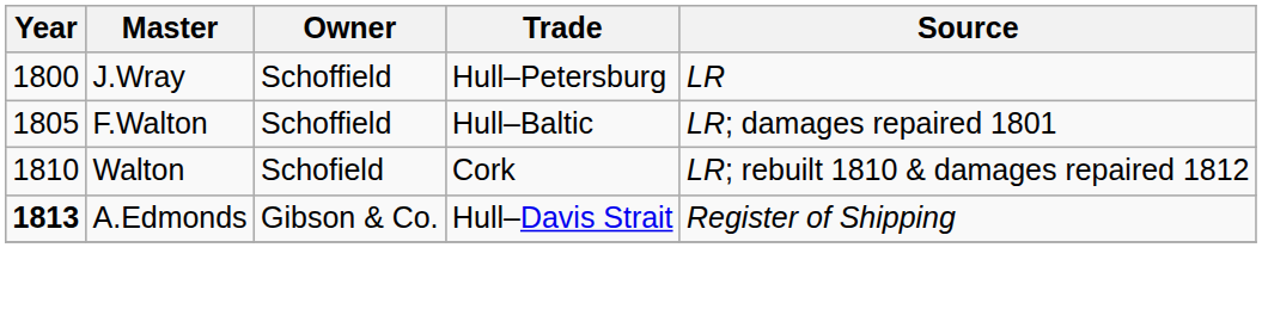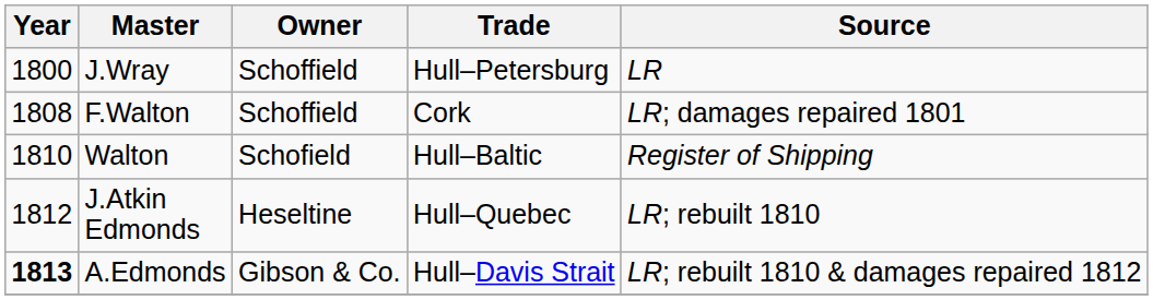F.Walton | Year: 1805 -> 1808
F.Walton | Trade: Hull–Baltic -> Cork
Walton | Trade: Cork -> Hull–Baltic
Walton | Source: LR; rebuilt 1810 & damages repaired 1812 -> Register of Shipping
+ row: 1812 | J.Atkin Edmonds | Heseltine | Hull–Quebec | LR; rebuilt 1810
A.Edmonds | Source: Register of Shipping -> LR; rebuilt 1810 & damages repaired 1812
